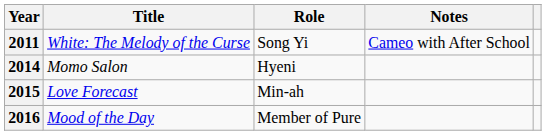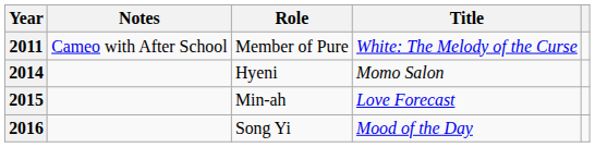columns swapped: Title <-> Notes
2011 | Role: Song Yi -> Member of Pure
2016 | Role: Member of Pure -> Song Yi
